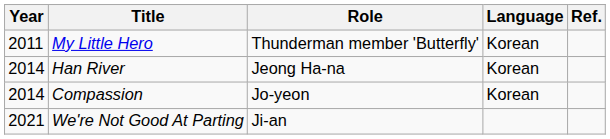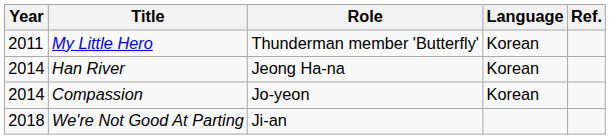We're Not Good At Parting | Year: 2021 -> 2018
